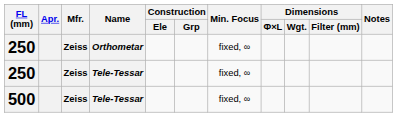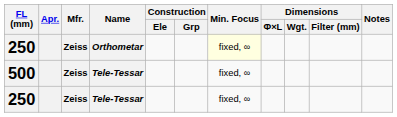250 / Orthometar | Min. Focus: no background -> lightyellow background
rows swapped: 250 / Tele-Tessar <-> 500
